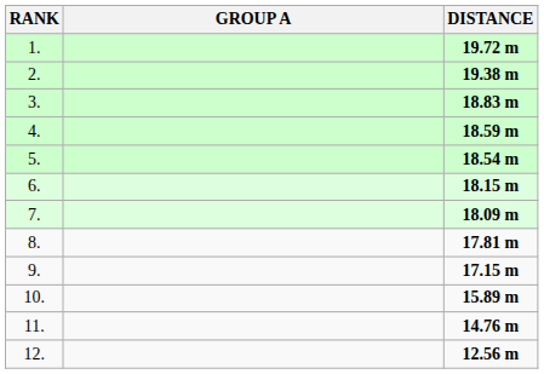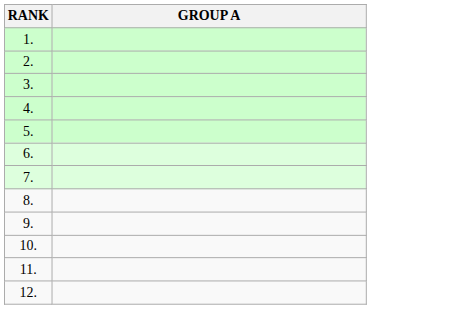- column: DISTANCE | 19.72 m | 19.38 m | 18.83 m | 18.59 m | 18.54 m | 18.15 m | 18.09 m | 17.81 m | 17.15 m | 15.89 m | 14.76 m | 12.56 m
